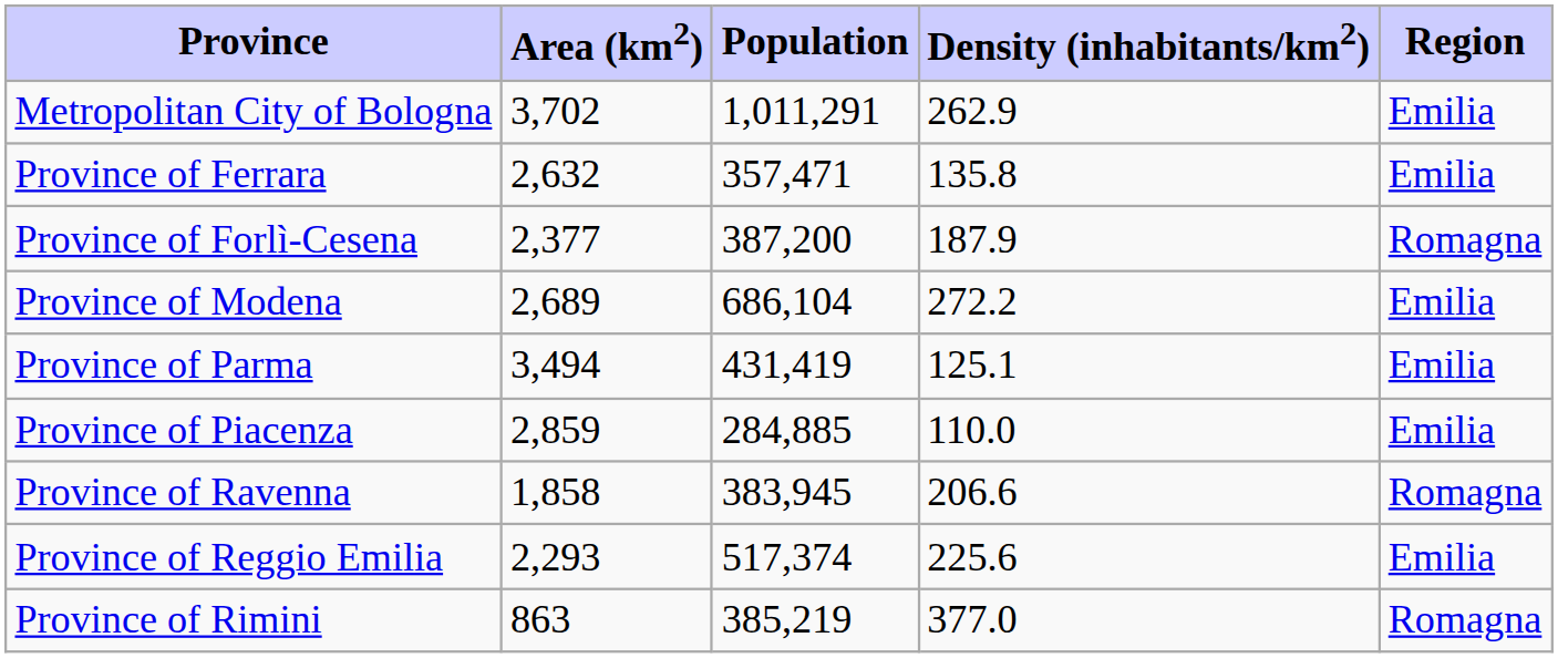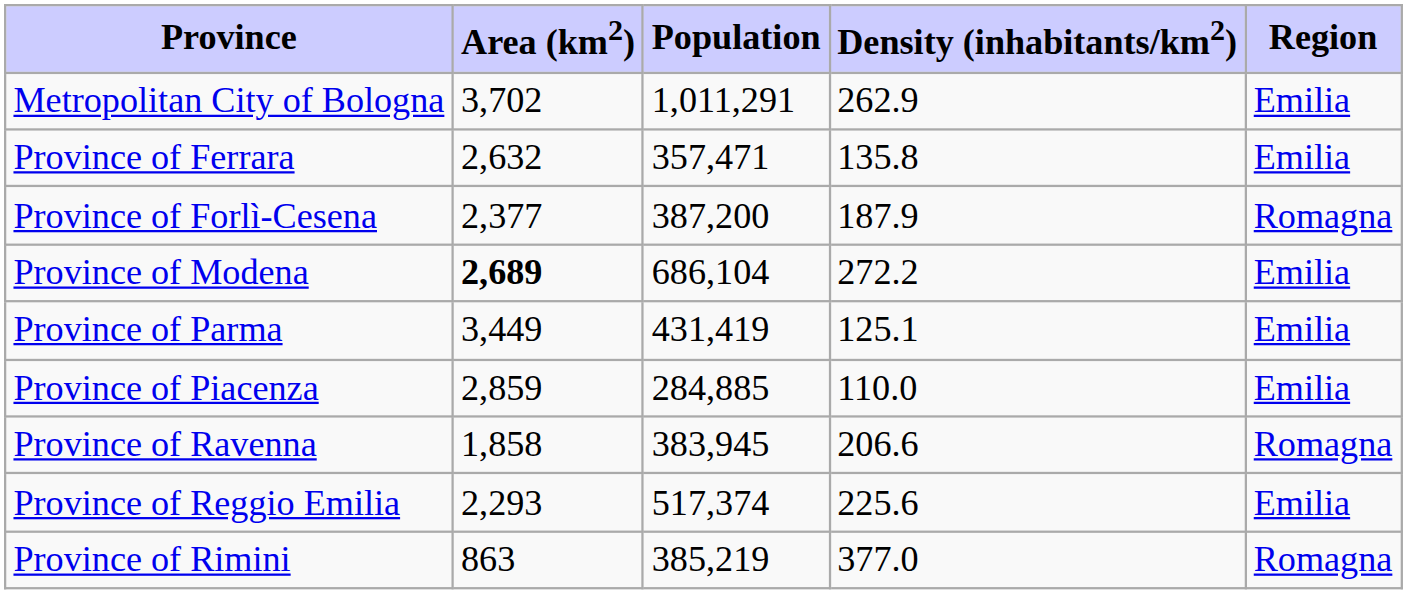Province of Modena | Area (km2): normal -> bold
Province of Parma | Area (km2): 3,494 -> 3,449
